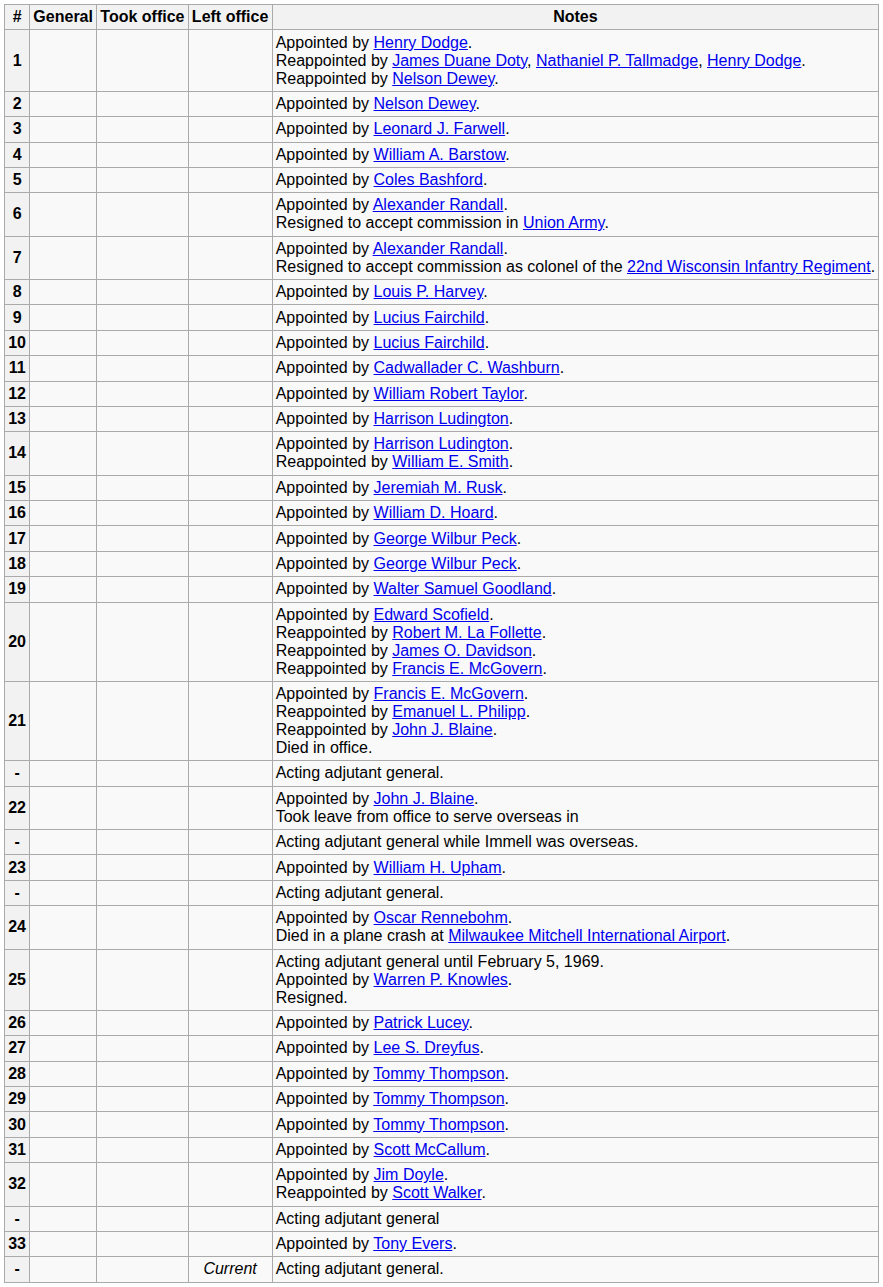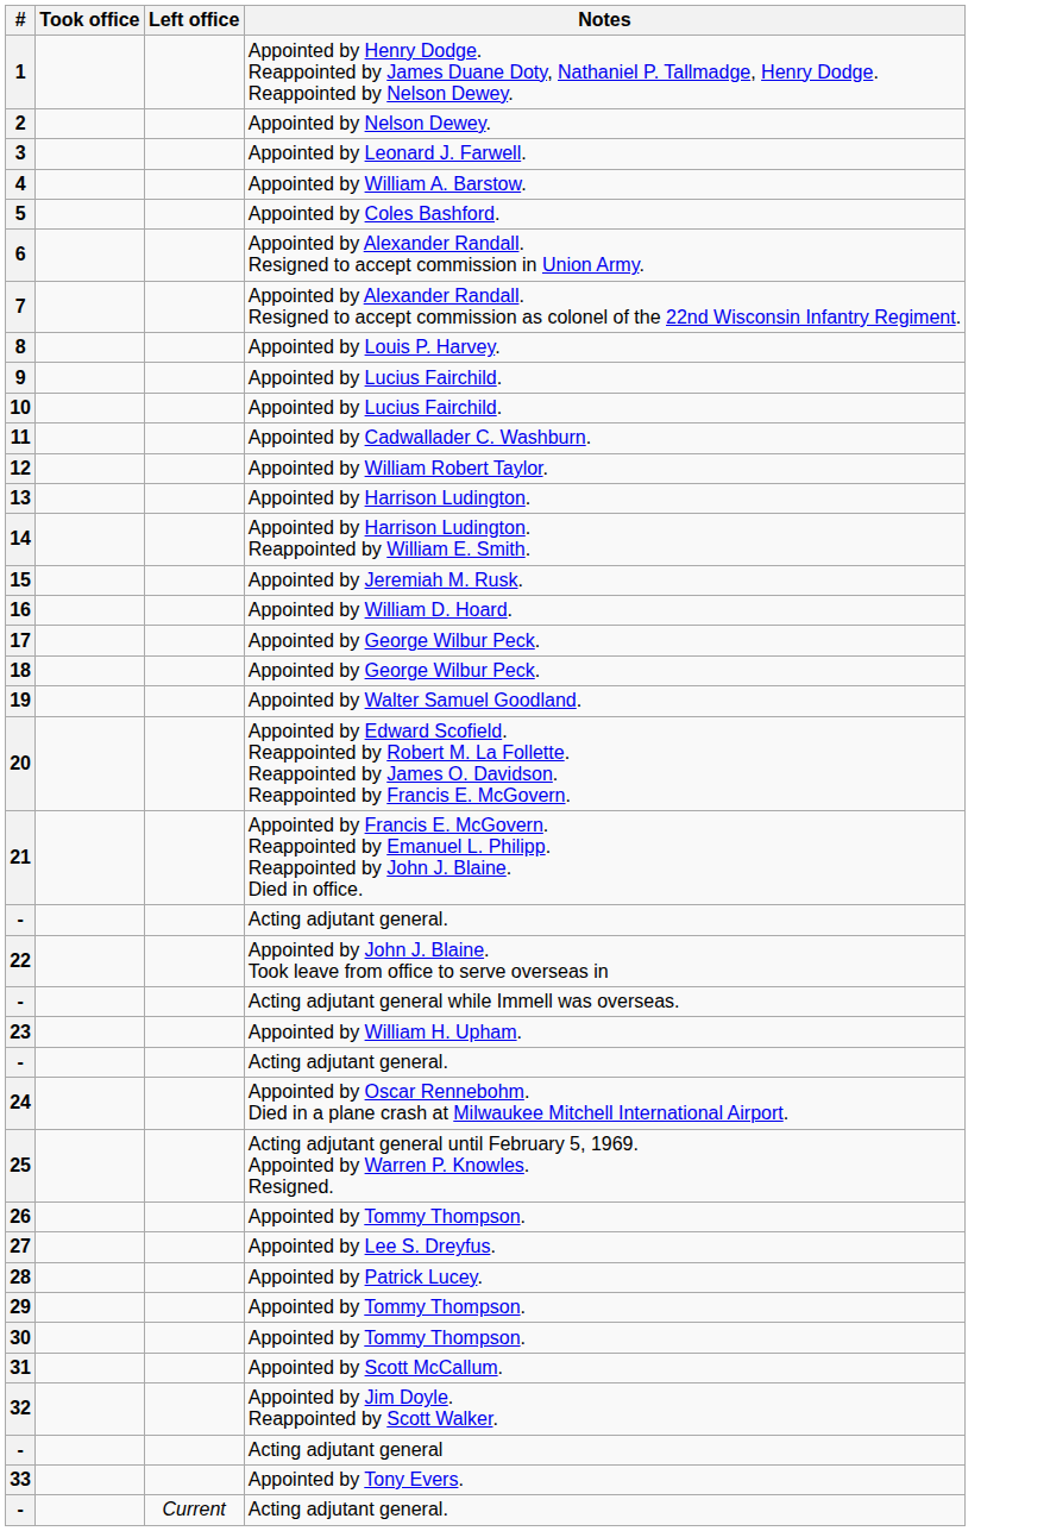- column: General
26 | Notes: Appointed by Patrick Lucey. -> Appointed by Tommy Thompson.
28 | Notes: Appointed by Tommy Thompson. -> Appointed by Patrick Lucey.
